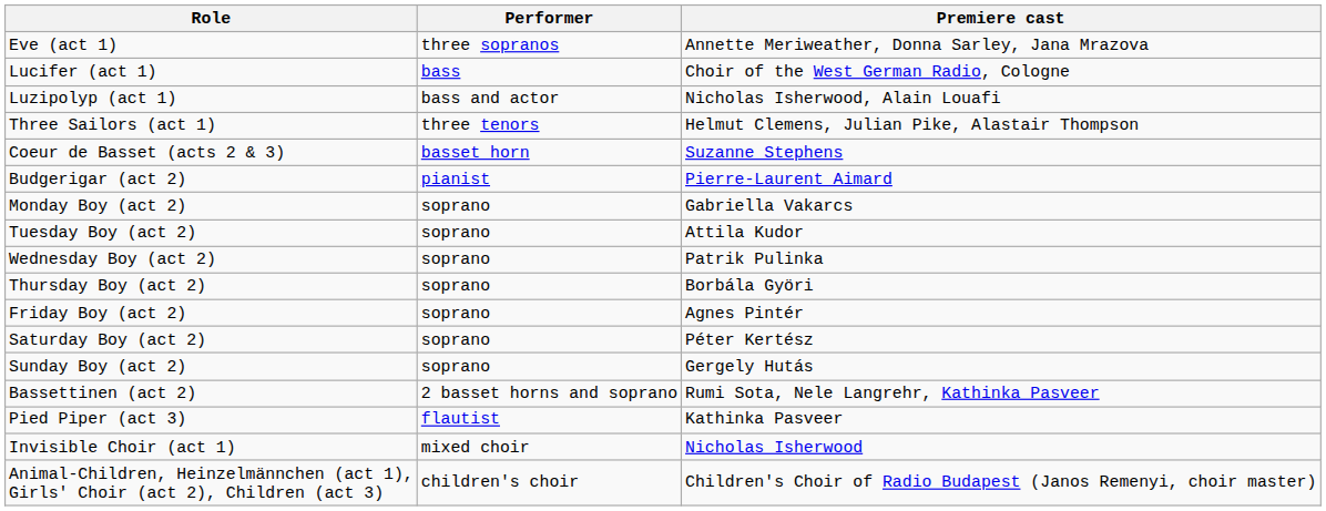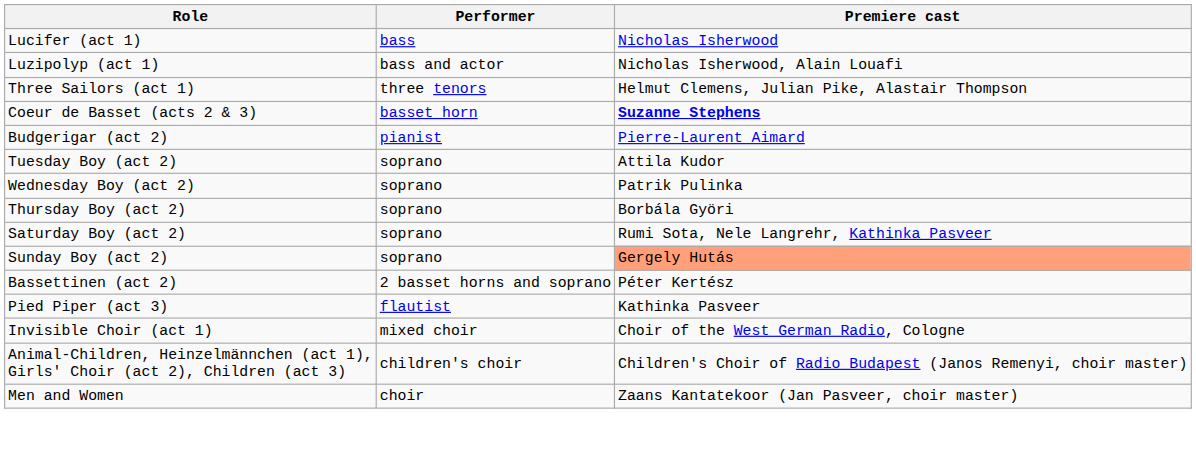- row: Eve (act 1) | three sopranos | Annette Meriweather, Donna Sarley, Jana Mrazova
Lucifer (act 1) | Premiere cast: Choir of the West German Radio, Cologne -> Nicholas Isherwood
Coeur de Basset (acts 2 & 3) | Premiere cast: normal -> bold
- row: Monday Boy (act 2) | soprano | Gabriella Vakarcs
- row: Friday Boy (act 2) | soprano | Agnes Pintér
Saturday Boy (act 2) | Premiere cast: Péter Kertész -> Rumi Sota, Nele Langrehr, Kathinka Pasveer
Sunday Boy (act 2) | Premiere cast: no background -> lightsalmon background
Bassettinen (act 2) | Premiere cast: Rumi Sota, Nele Langrehr, Kathinka Pasveer -> Péter Kertész
Invisible Choir (act 1) | Premiere cast: Nicholas Isherwood -> Choir of the West German Radio, Cologne
+ row: Men and Women | choir | Zaans Kantatekoor (Jan Pasveer, choir master)
